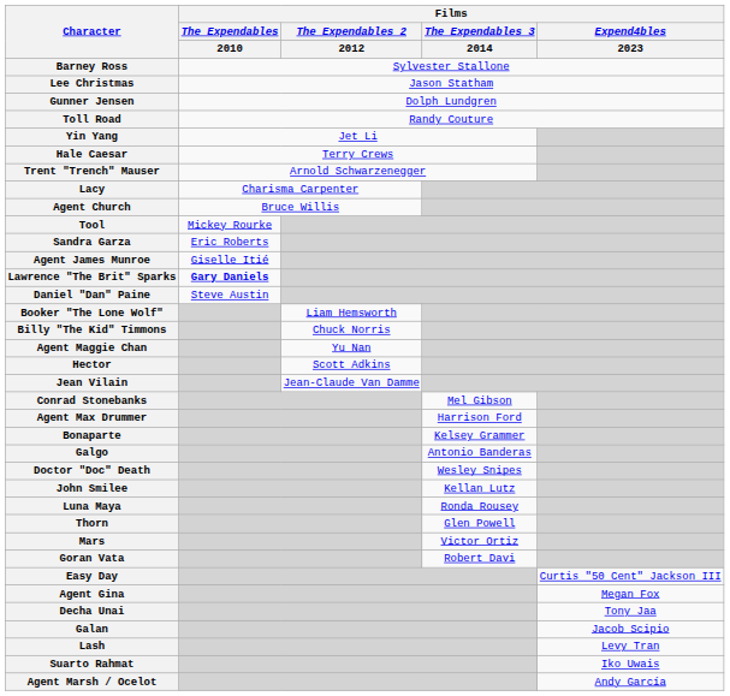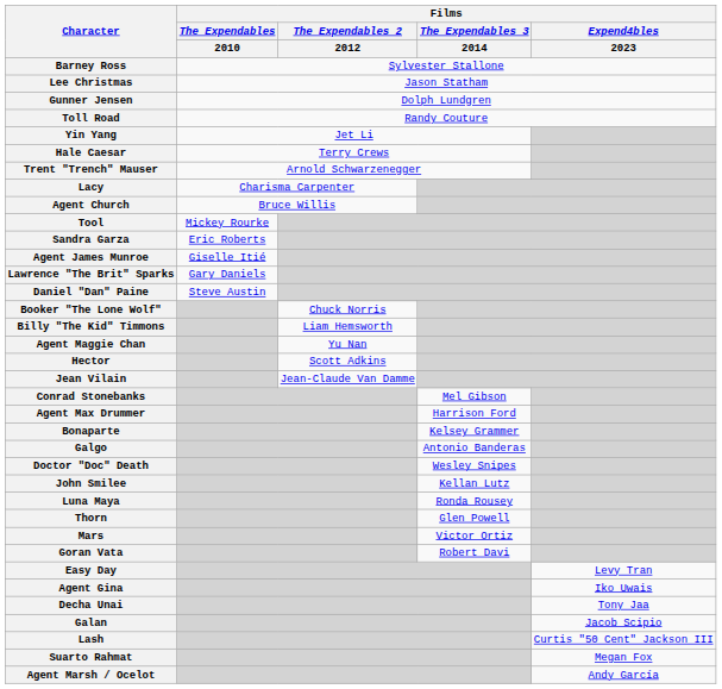Lawrence "The Brit" Sparks | Films / The Expendables / 2010: bold -> normal
Booker "The Lone Wolf" | Films / The Expendables 2 / 2012: Liam Hemsworth -> Chuck Norris
Billy "The Kid" Timmons | Films / The Expendables 2 / 2012: Chuck Norris -> Liam Hemsworth
Easy Day | Films / Expend4bles / 2023: Curtis "50 Cent" Jackson III -> Levy Tran
Agent Gina | Films / Expend4bles / 2023: Megan Fox -> Iko Uwais
Lash | Films / Expend4bles / 2023: Levy Tran -> Curtis "50 Cent" Jackson III
Suarto Rahmat | Films / Expend4bles / 2023: Iko Uwais -> Megan Fox
